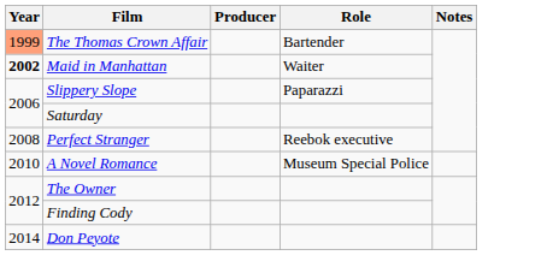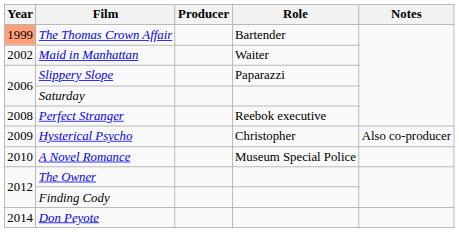Maid in Manhattan | Year: bold -> normal
+ row: 2009 | Hysterical Psycho | Christopher | Also co-producer
